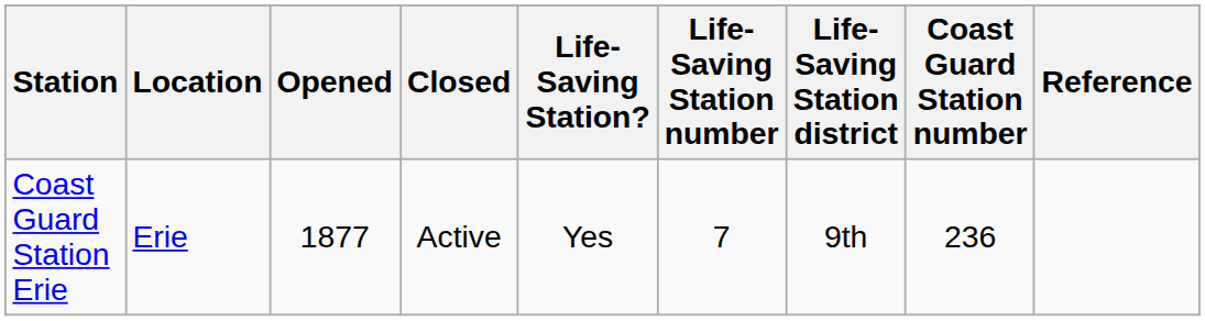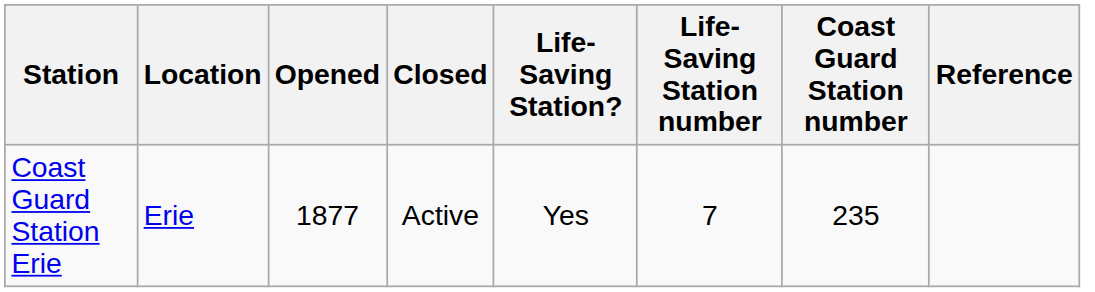- column: Life-Saving Station district | 9th
Coast Guard Station Erie | Coast Guard Station number: 236 -> 235
